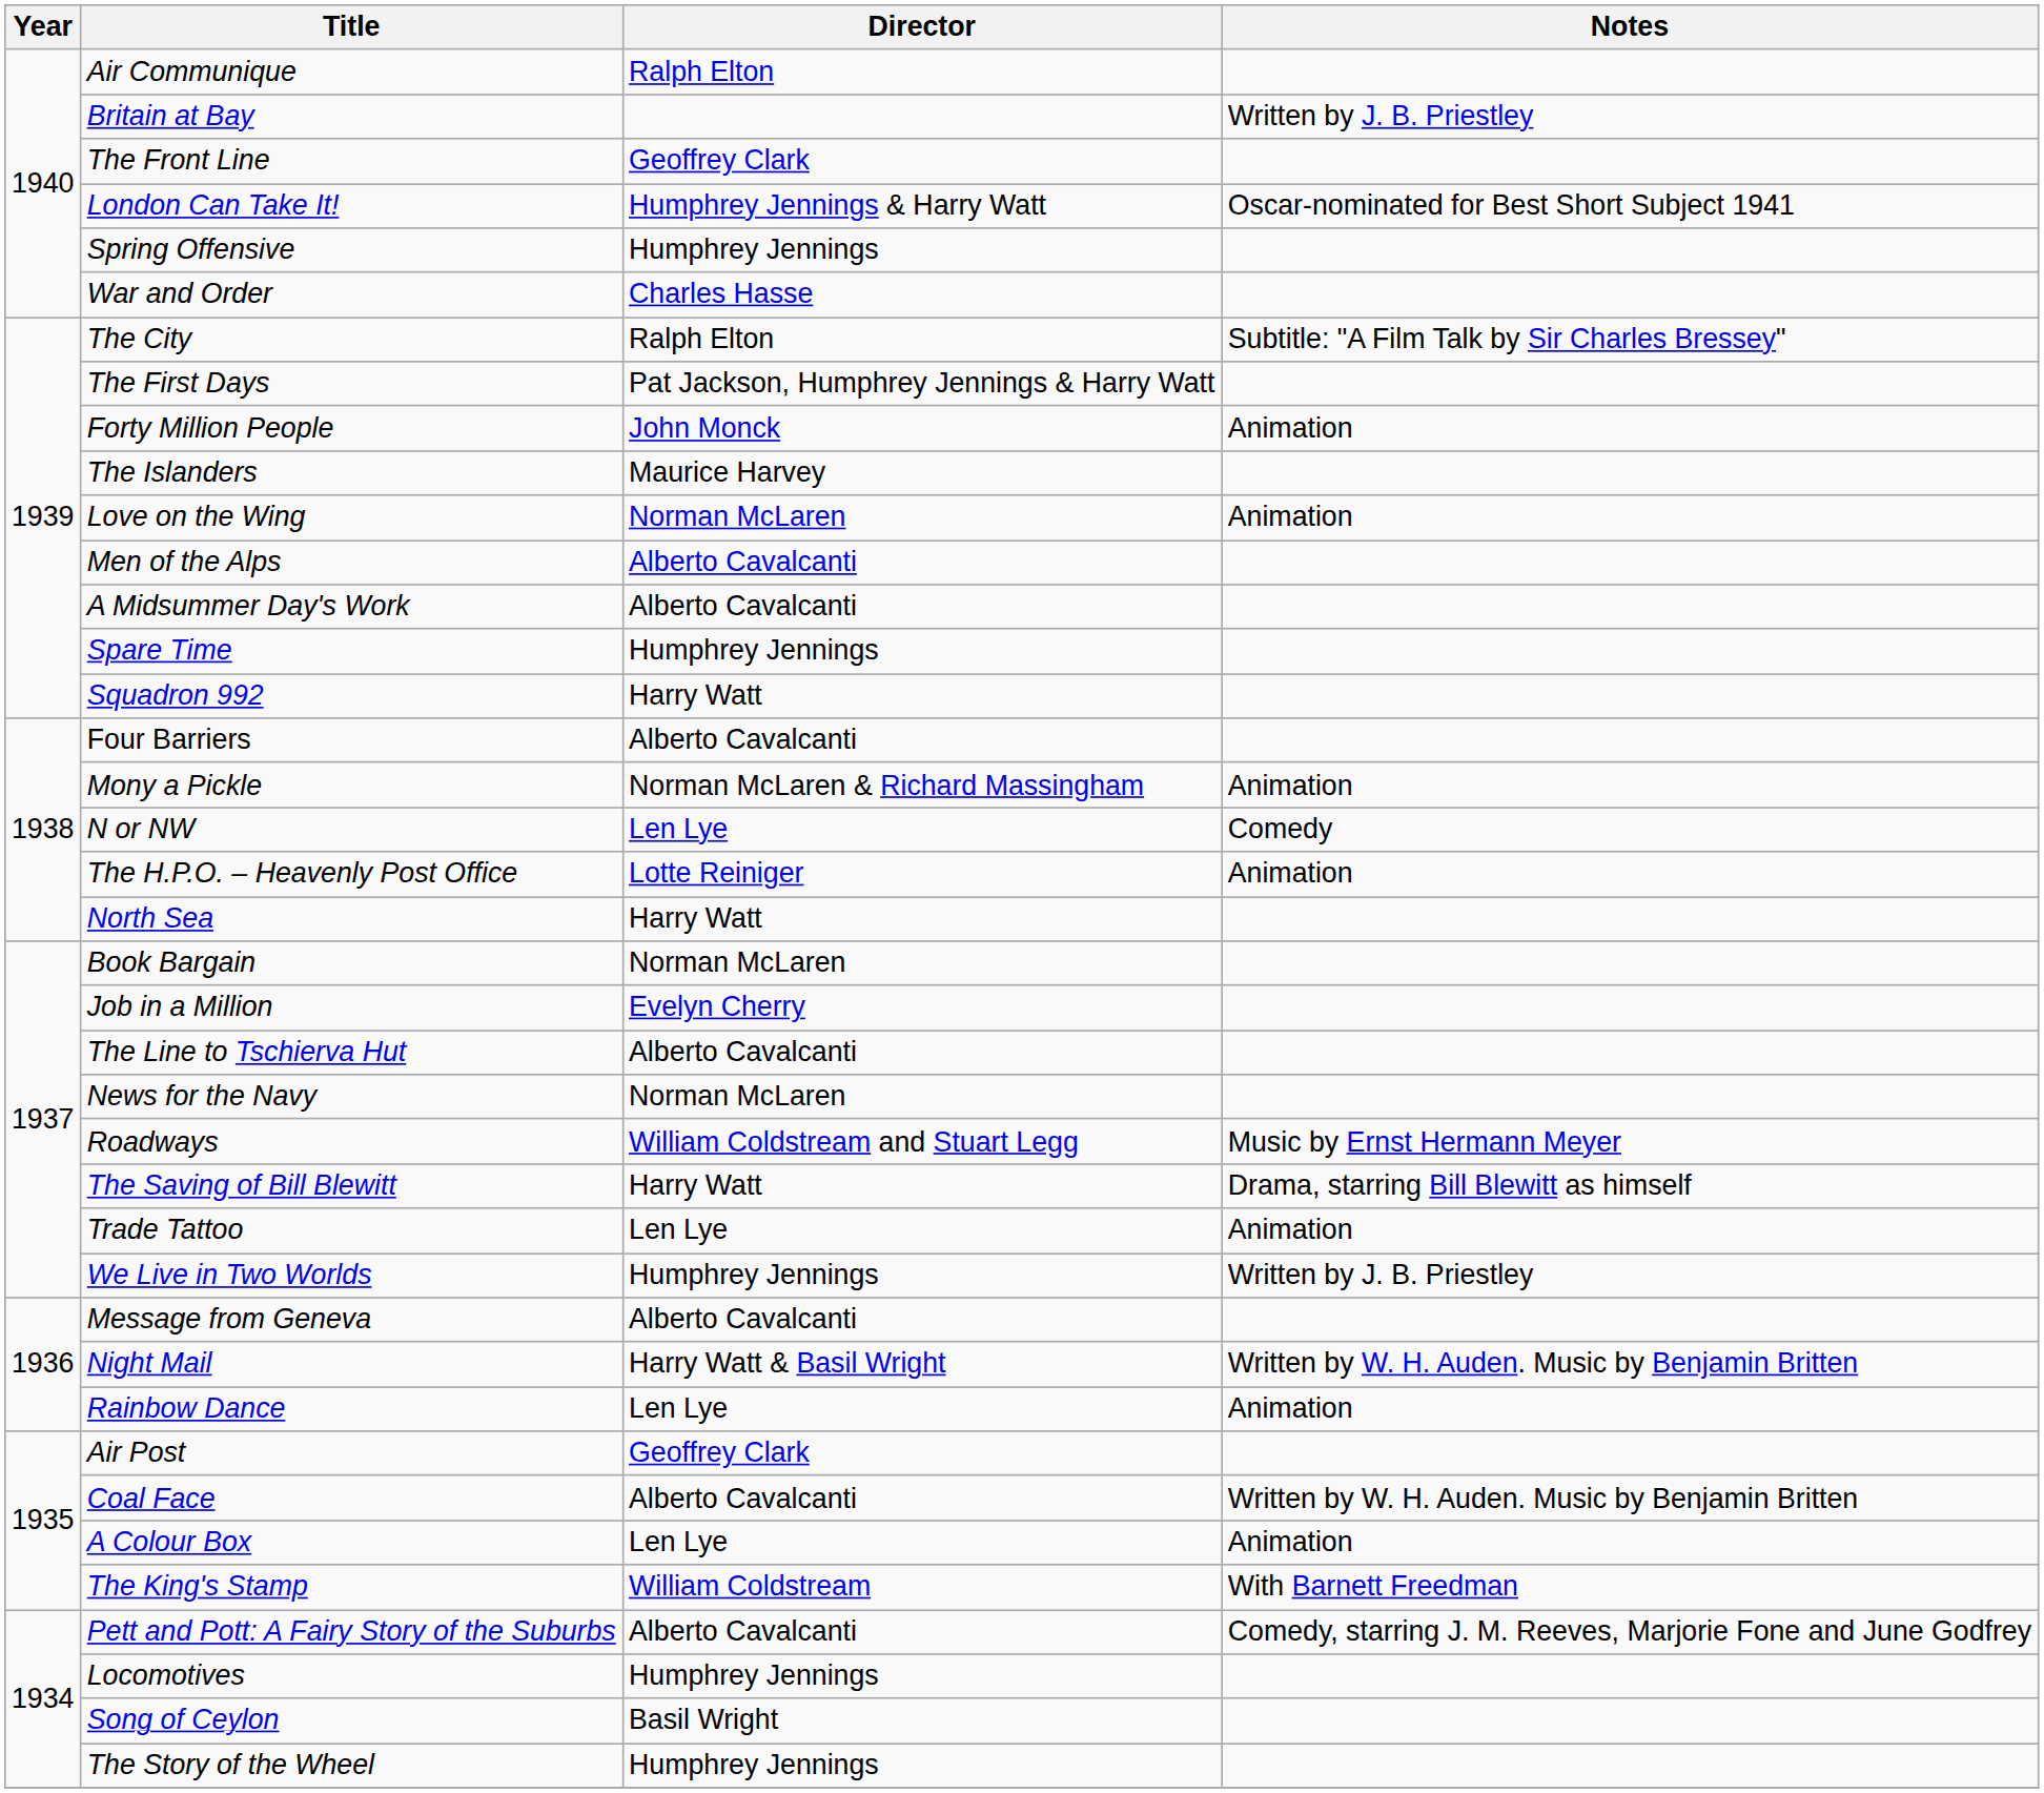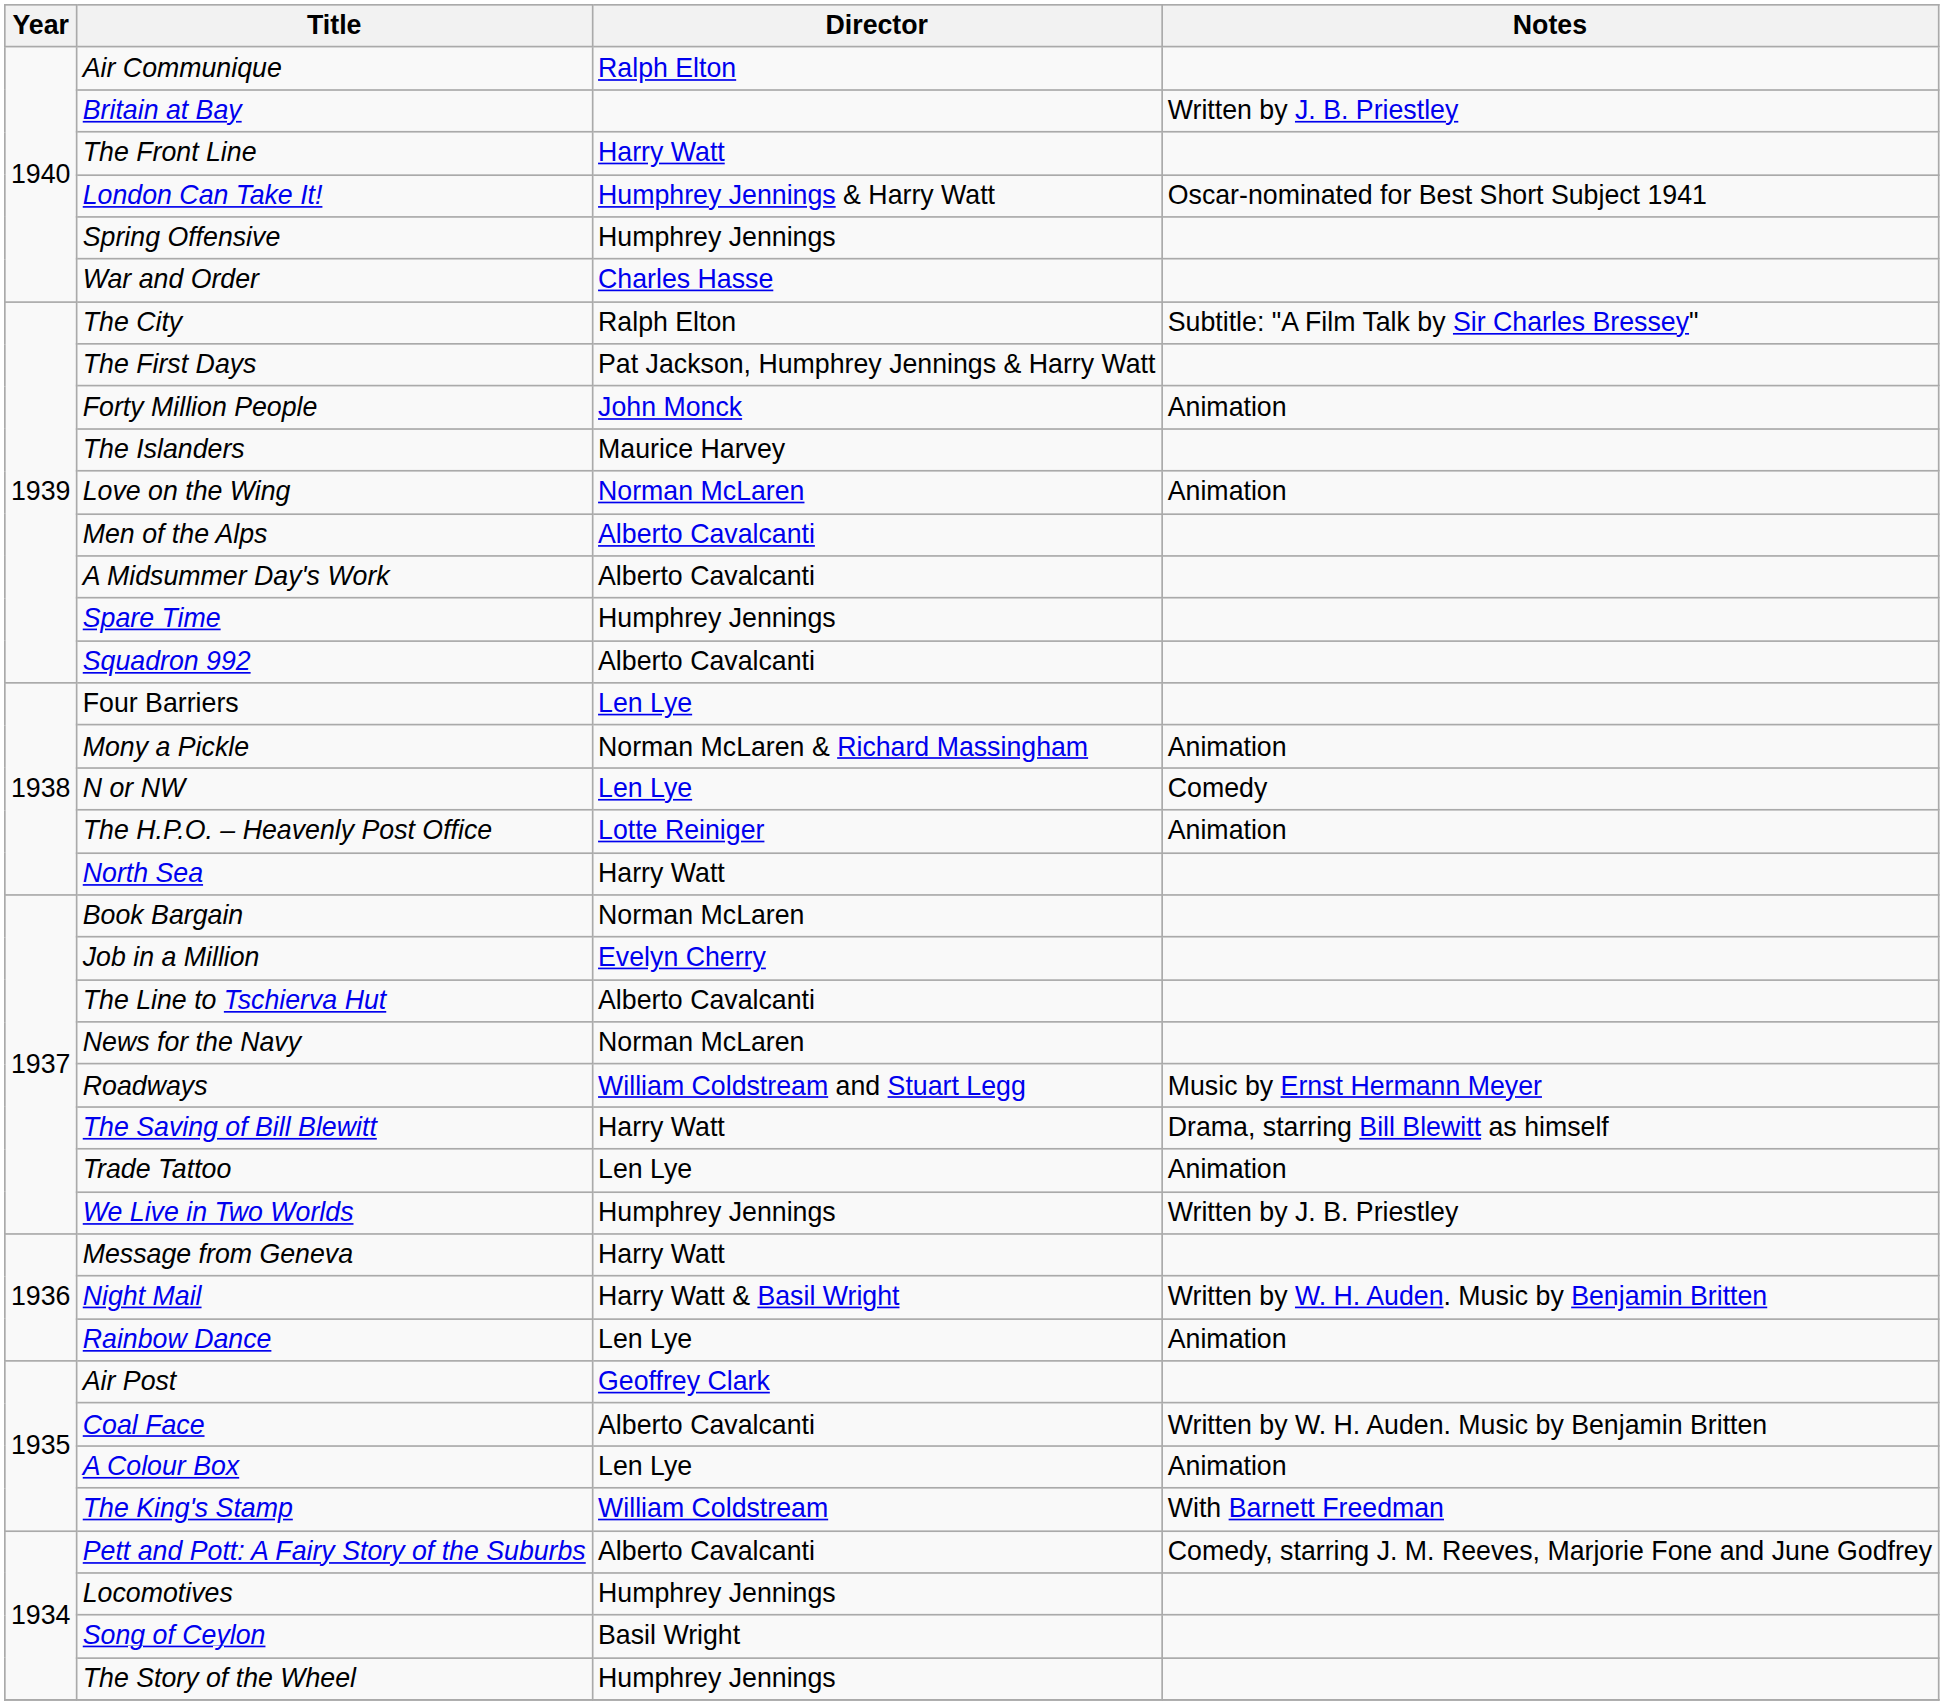The Front Line | Director: Geoffrey Clark -> Harry Watt
Squadron 992 | Director: Harry Watt -> Alberto Cavalcanti
Four Barriers | Director: Alberto Cavalcanti -> Len Lye
Message from Geneva | Director: Alberto Cavalcanti -> Harry Watt
